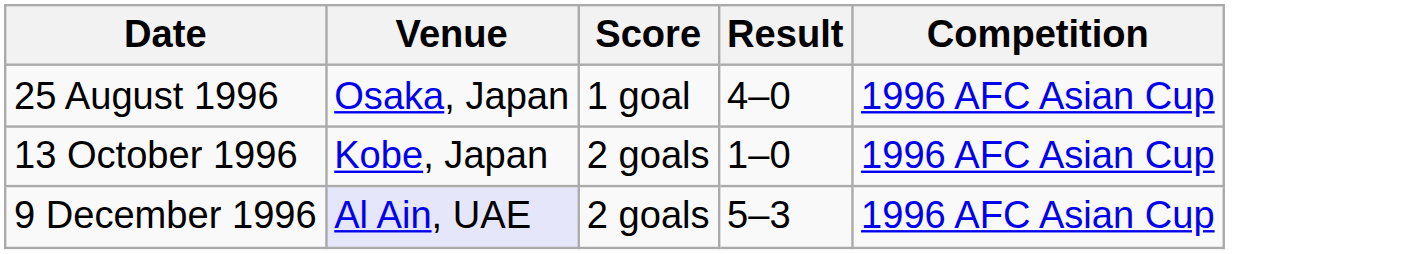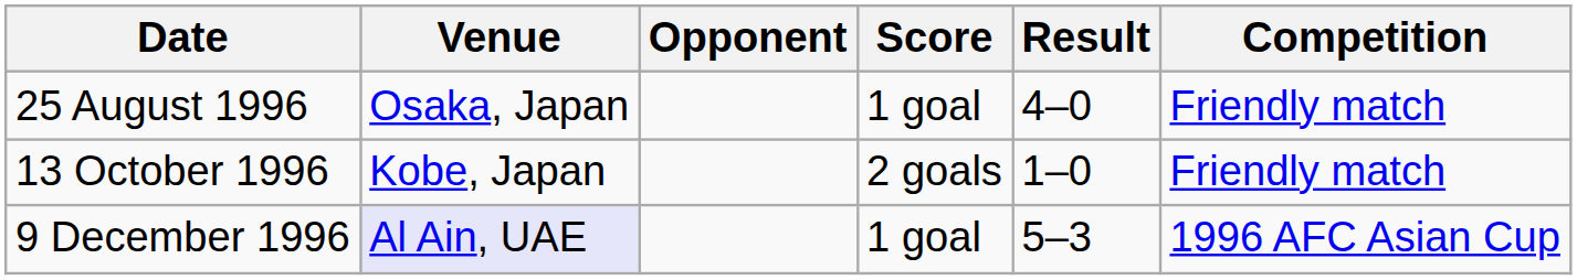+ column: Opponent
25 August 1996 | Competition: 1996 AFC Asian Cup -> Friendly match
13 October 1996 | Competition: 1996 AFC Asian Cup -> Friendly match
9 December 1996 | Score: 2 goals -> 1 goal
